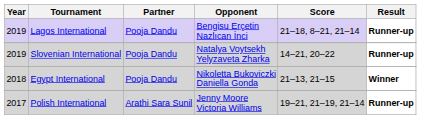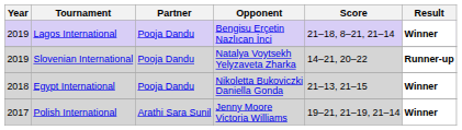Lagos International | Result: Runner-up -> Winner
Polish International | Result: Runner-up -> Winner
